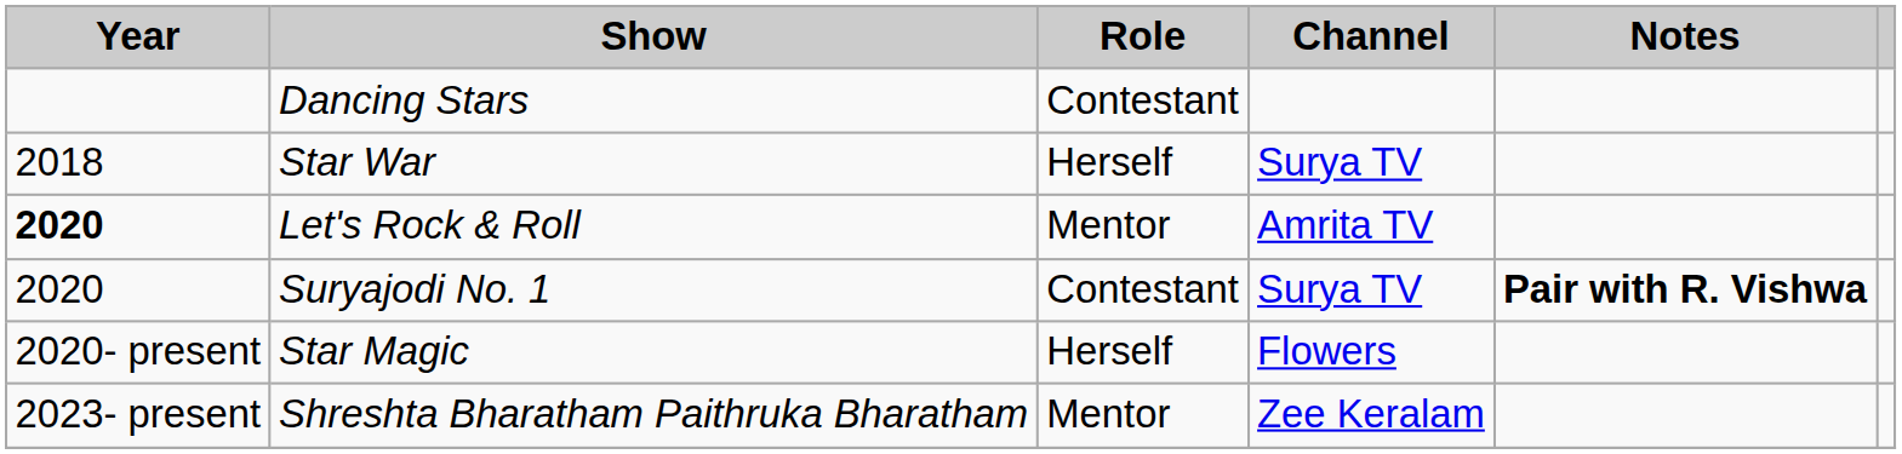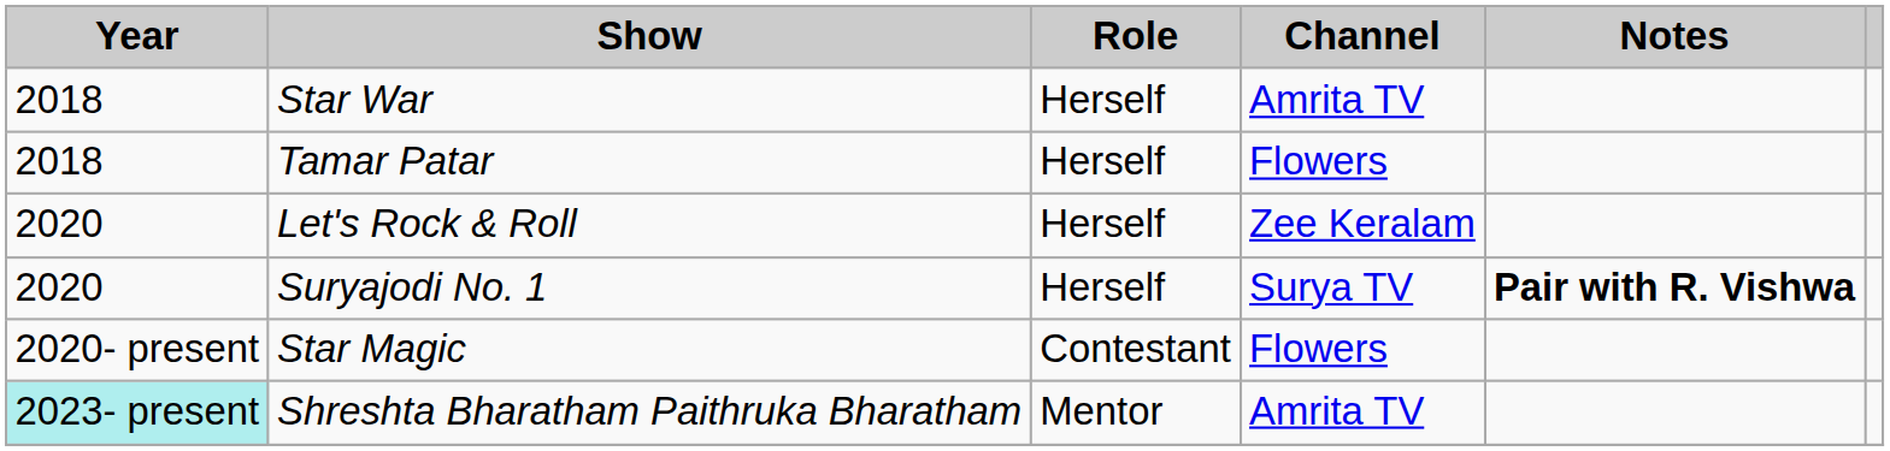- row: Dancing Stars | Contestant
Star War | Channel: Surya TV -> Amrita TV
+ row: 2018 | Tamar Patar | Herself | Flowers
Let's Rock & Roll | Year: bold -> normal
Let's Rock & Roll | Role: Mentor -> Herself
Let's Rock & Roll | Channel: Amrita TV -> Zee Keralam
Suryajodi No. 1 | Role: Contestant -> Herself
Star Magic | Role: Herself -> Contestant
Shreshta Bharatham Paithruka Bharatham | Year: no background -> paleturquoise background
Shreshta Bharatham Paithruka Bharatham | Channel: Zee Keralam -> Amrita TV
